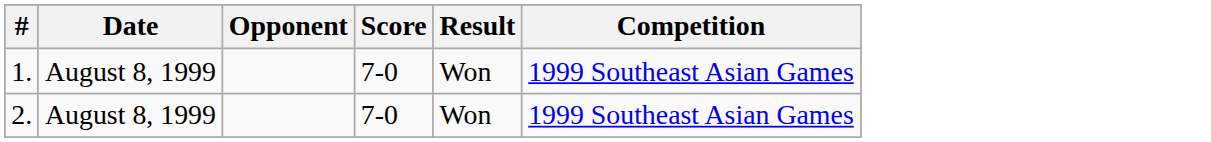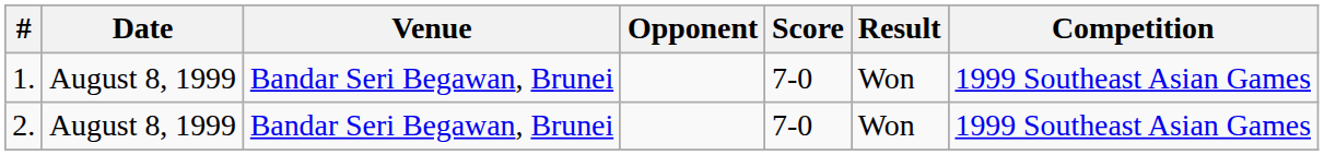+ column: Venue | Bandar Seri Begawan, Brunei | Bandar Seri Begawan, Brunei
